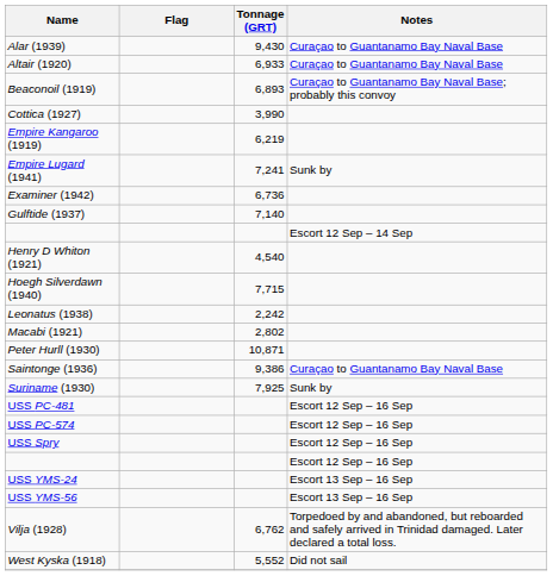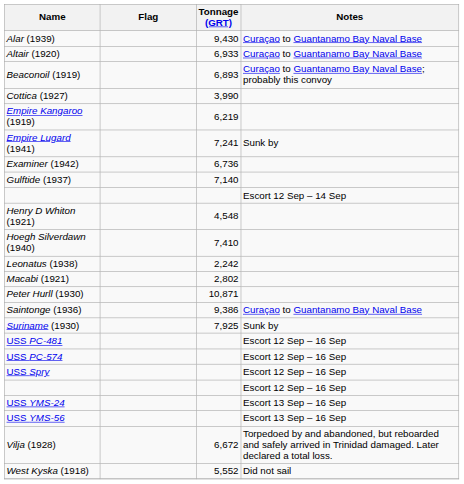Henry D Whiton (1921) | Tonnage (GRT): 4,540 -> 4,548
Hoegh Silverdawn (1940) | Tonnage (GRT): 7,715 -> 7,410
Vilja (1928) | Tonnage (GRT): 6,762 -> 6,672
